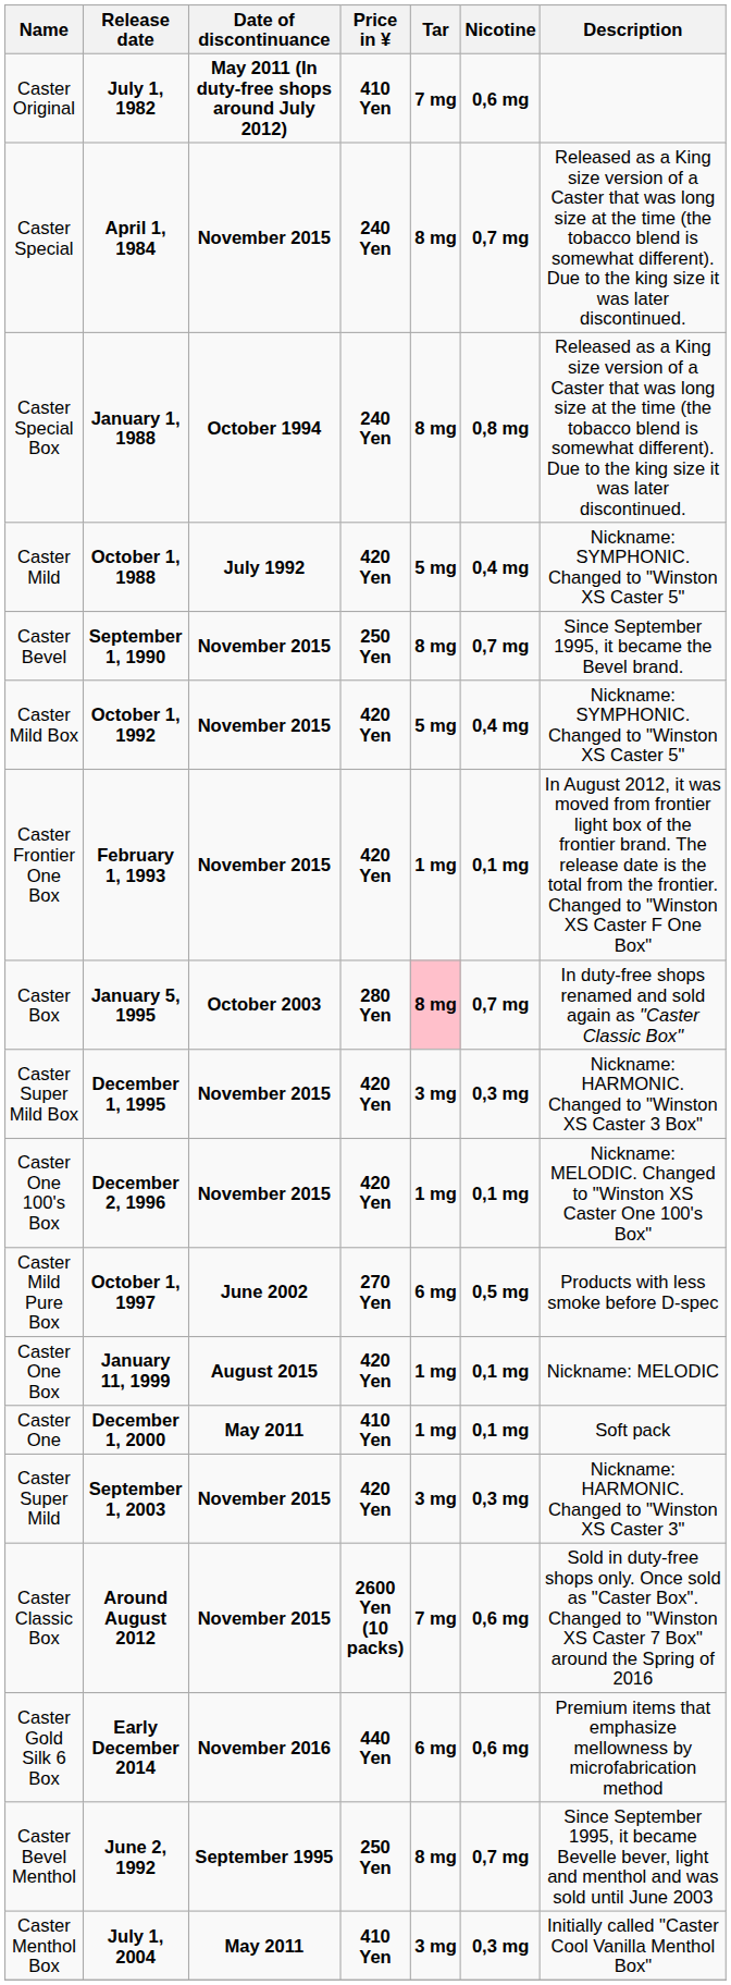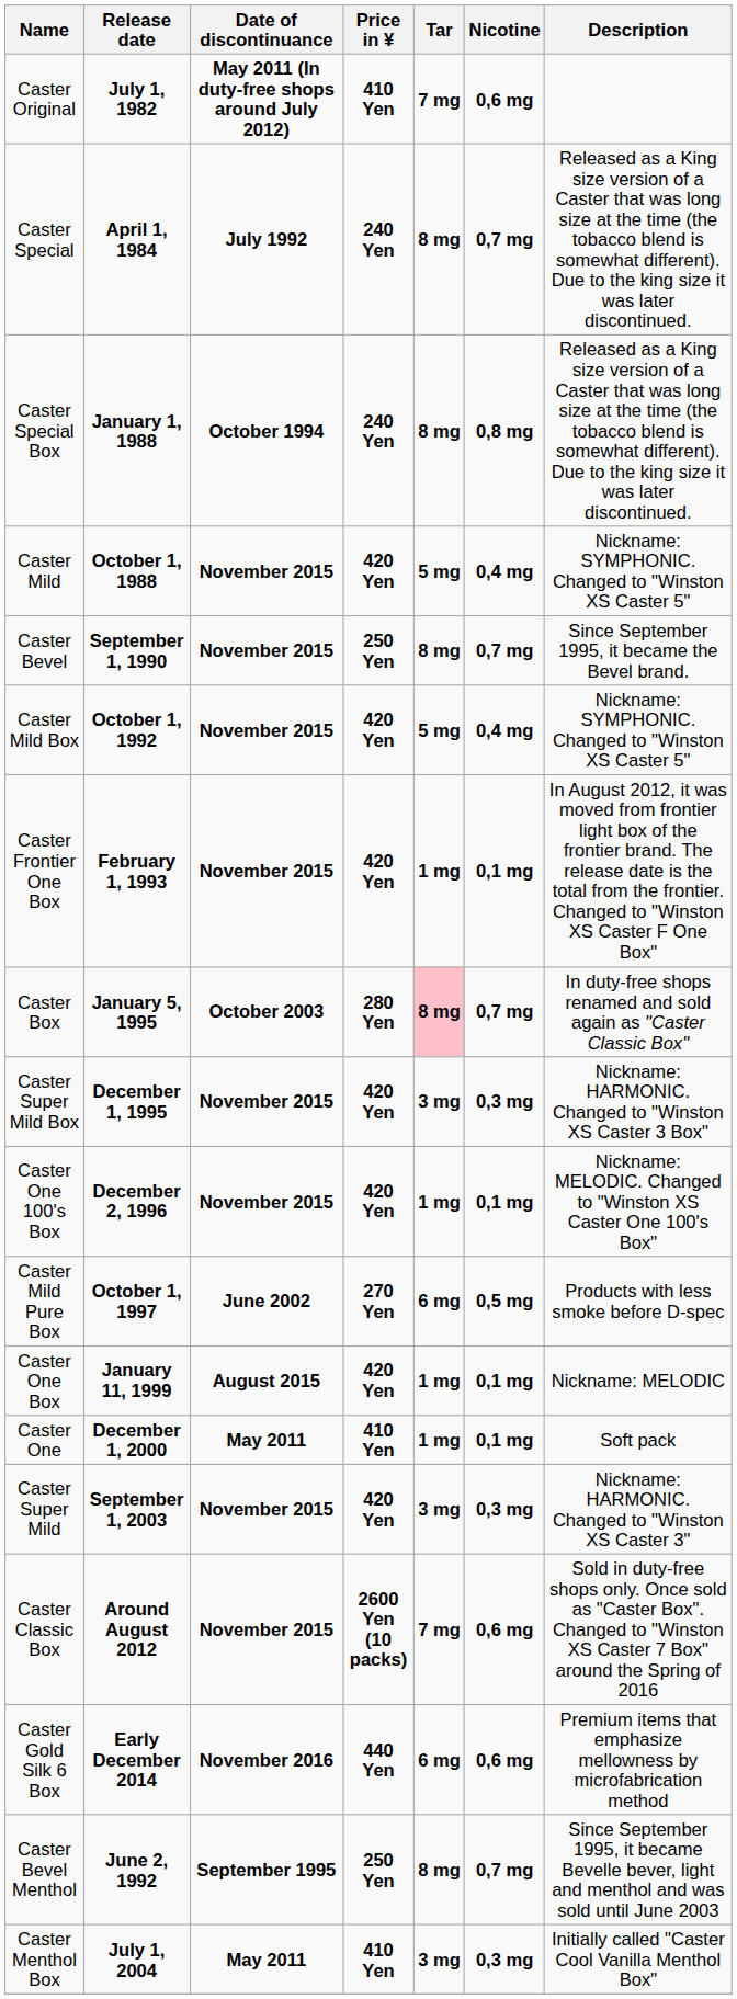Caster Special | Date of discontinuance: November 2015 -> July 1992
Caster Mild | Date of discontinuance: July 1992 -> November 2015
